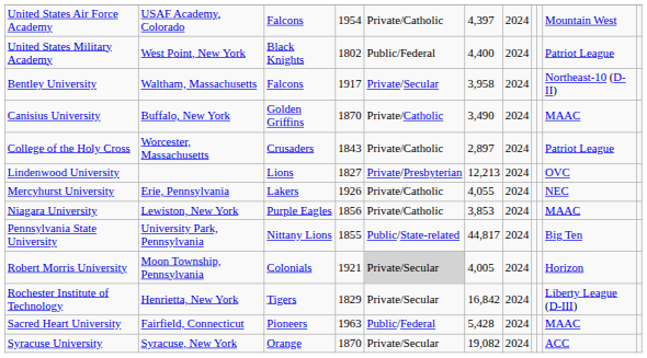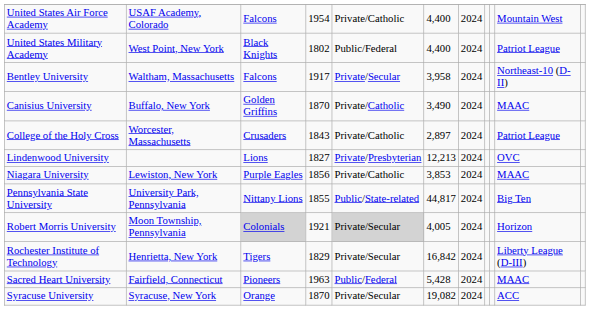United States Air Force Academy | column 6: 4,397 -> 4,400
- row: Mercyhurst University | Erie, Pennsylvania | Lakers | 1926 | Private/Catholic | 4,055 | 2024 | NEC
Robert Morris University | column 3: no background -> lightgrey background
